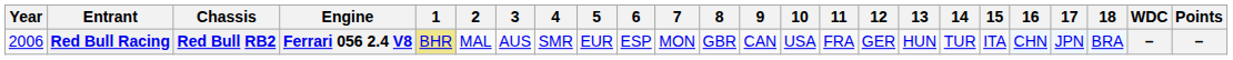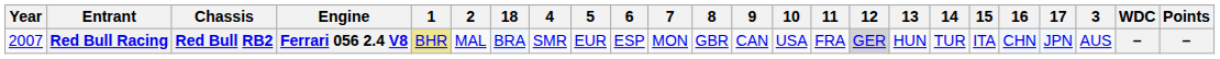columns swapped: 3 <-> 18
Red Bull Racing | Year: 2006 -> 2007
Red Bull Racing | 12: no background -> lightgrey background
